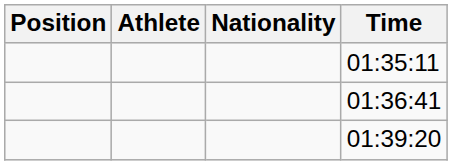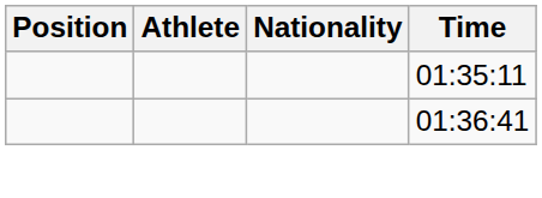- row: 01:39:20
